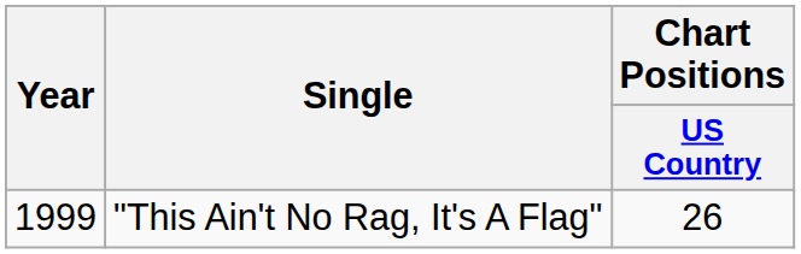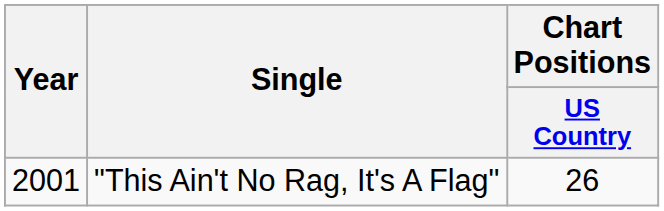"This Ain't No Rag, It's A Flag" | Year: 1999 -> 2001
